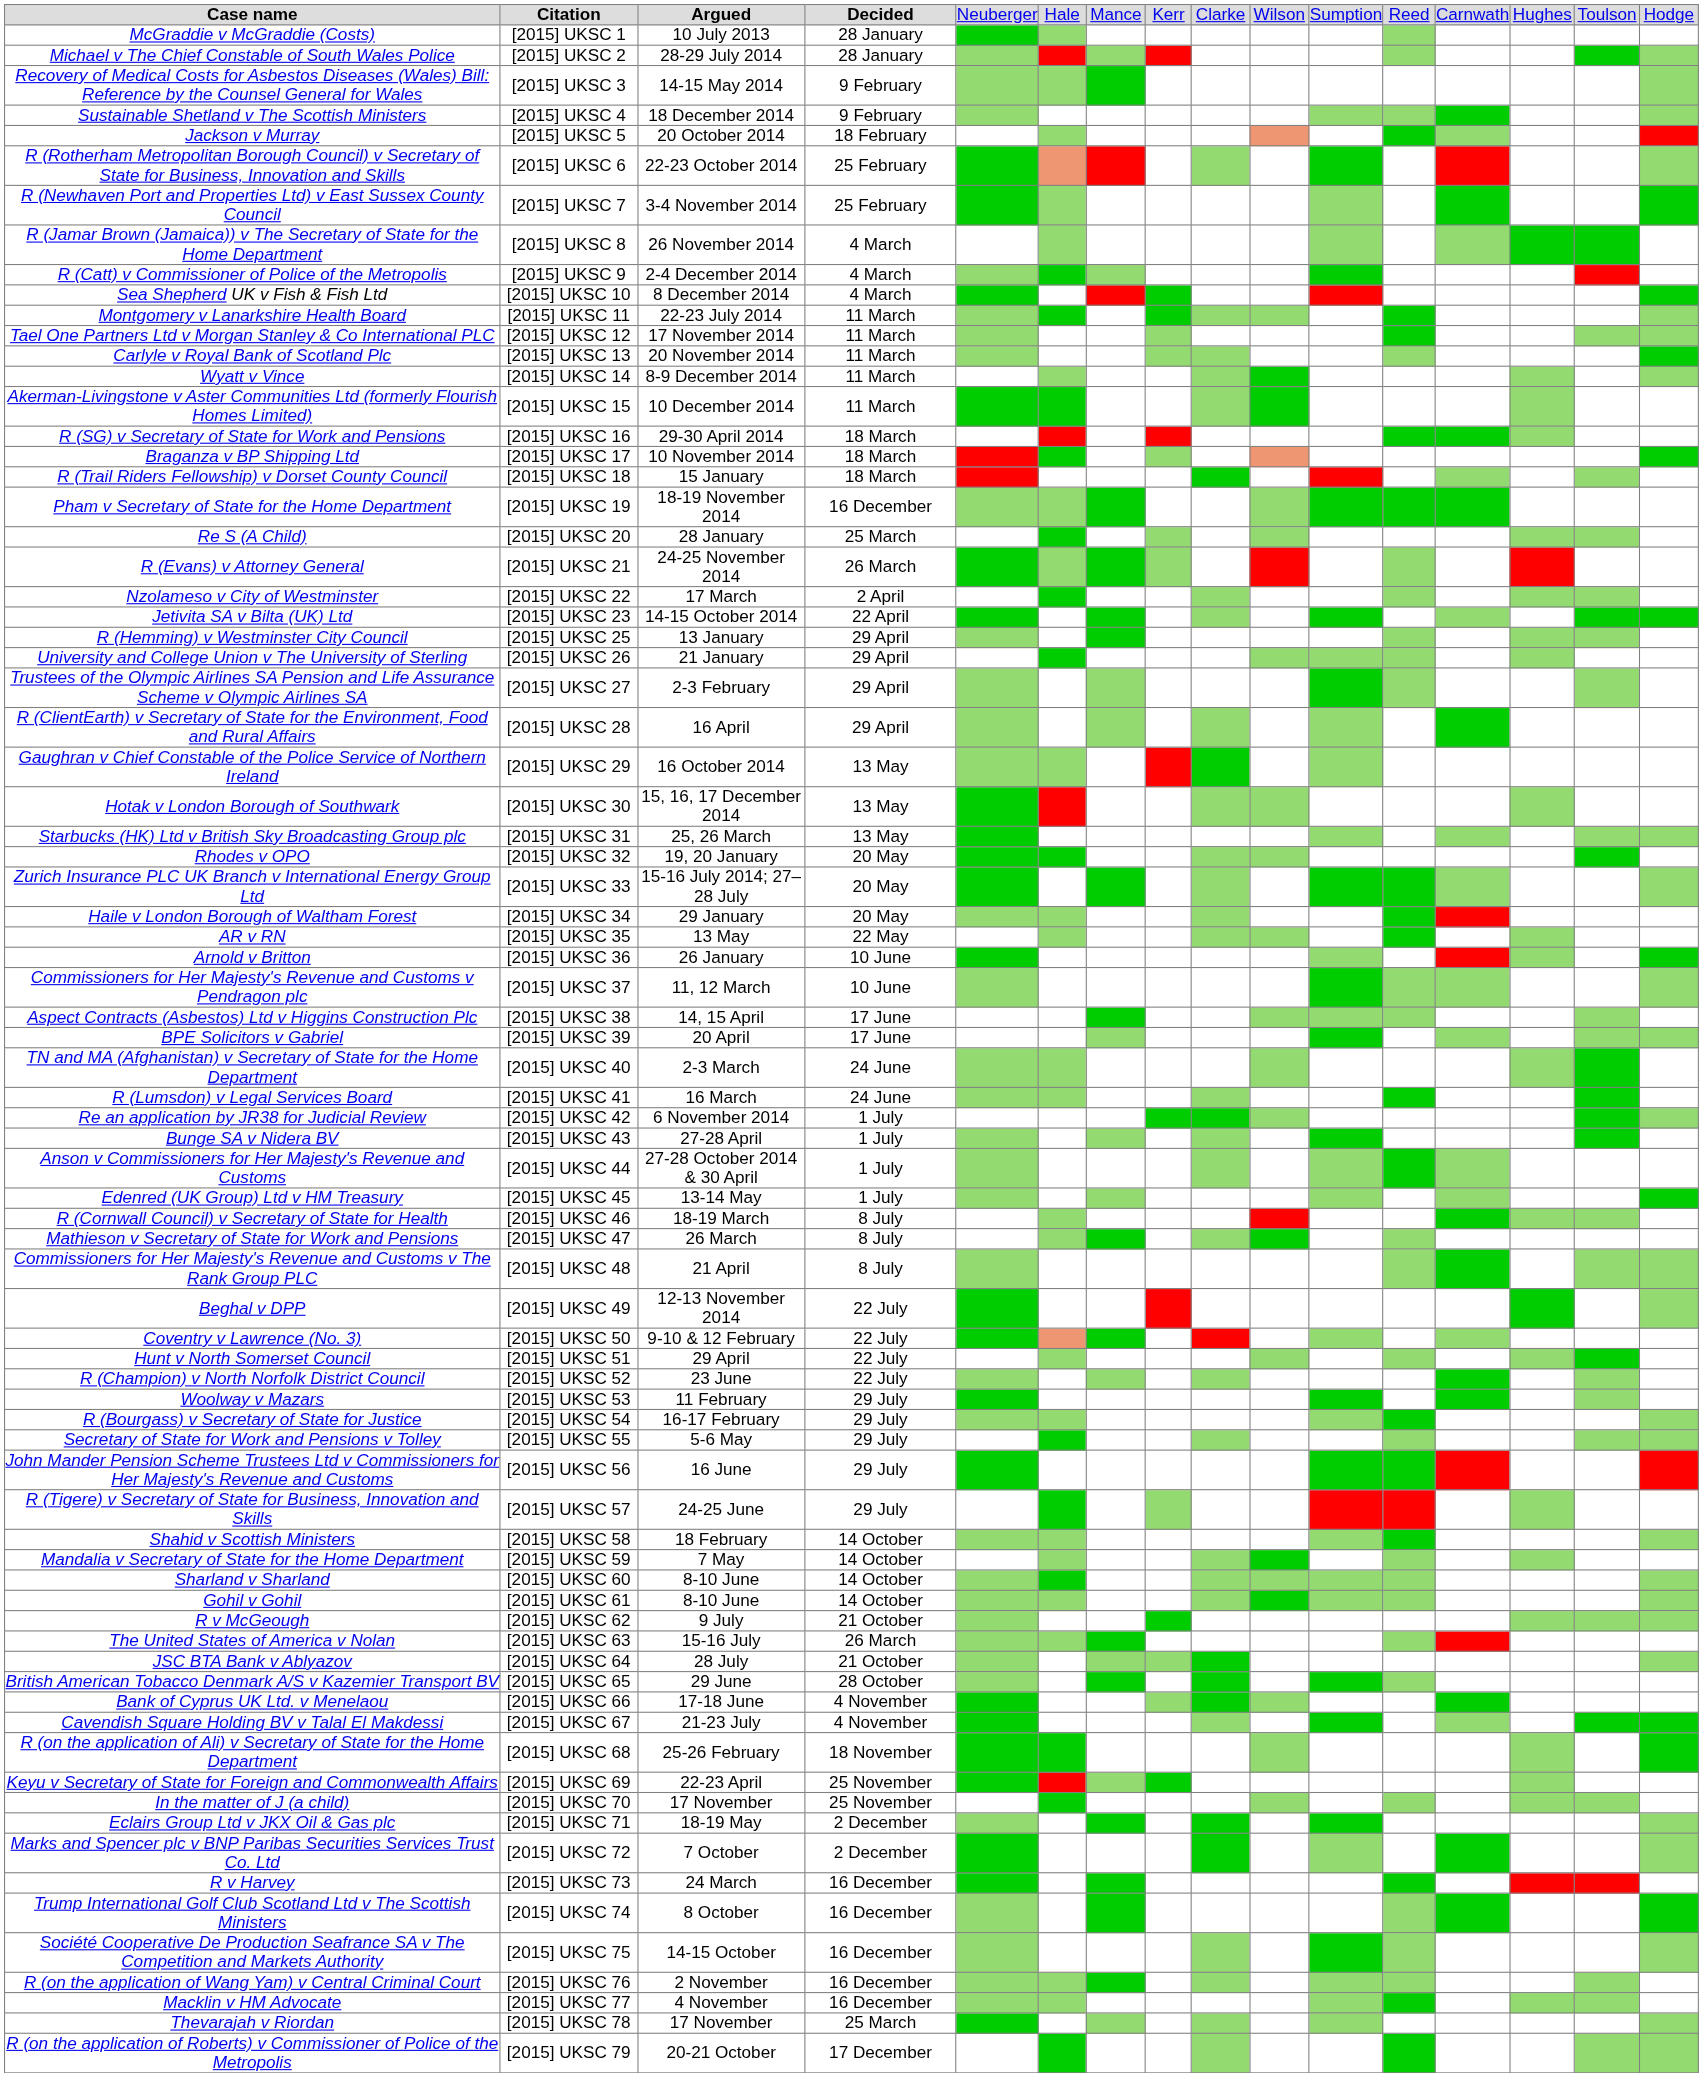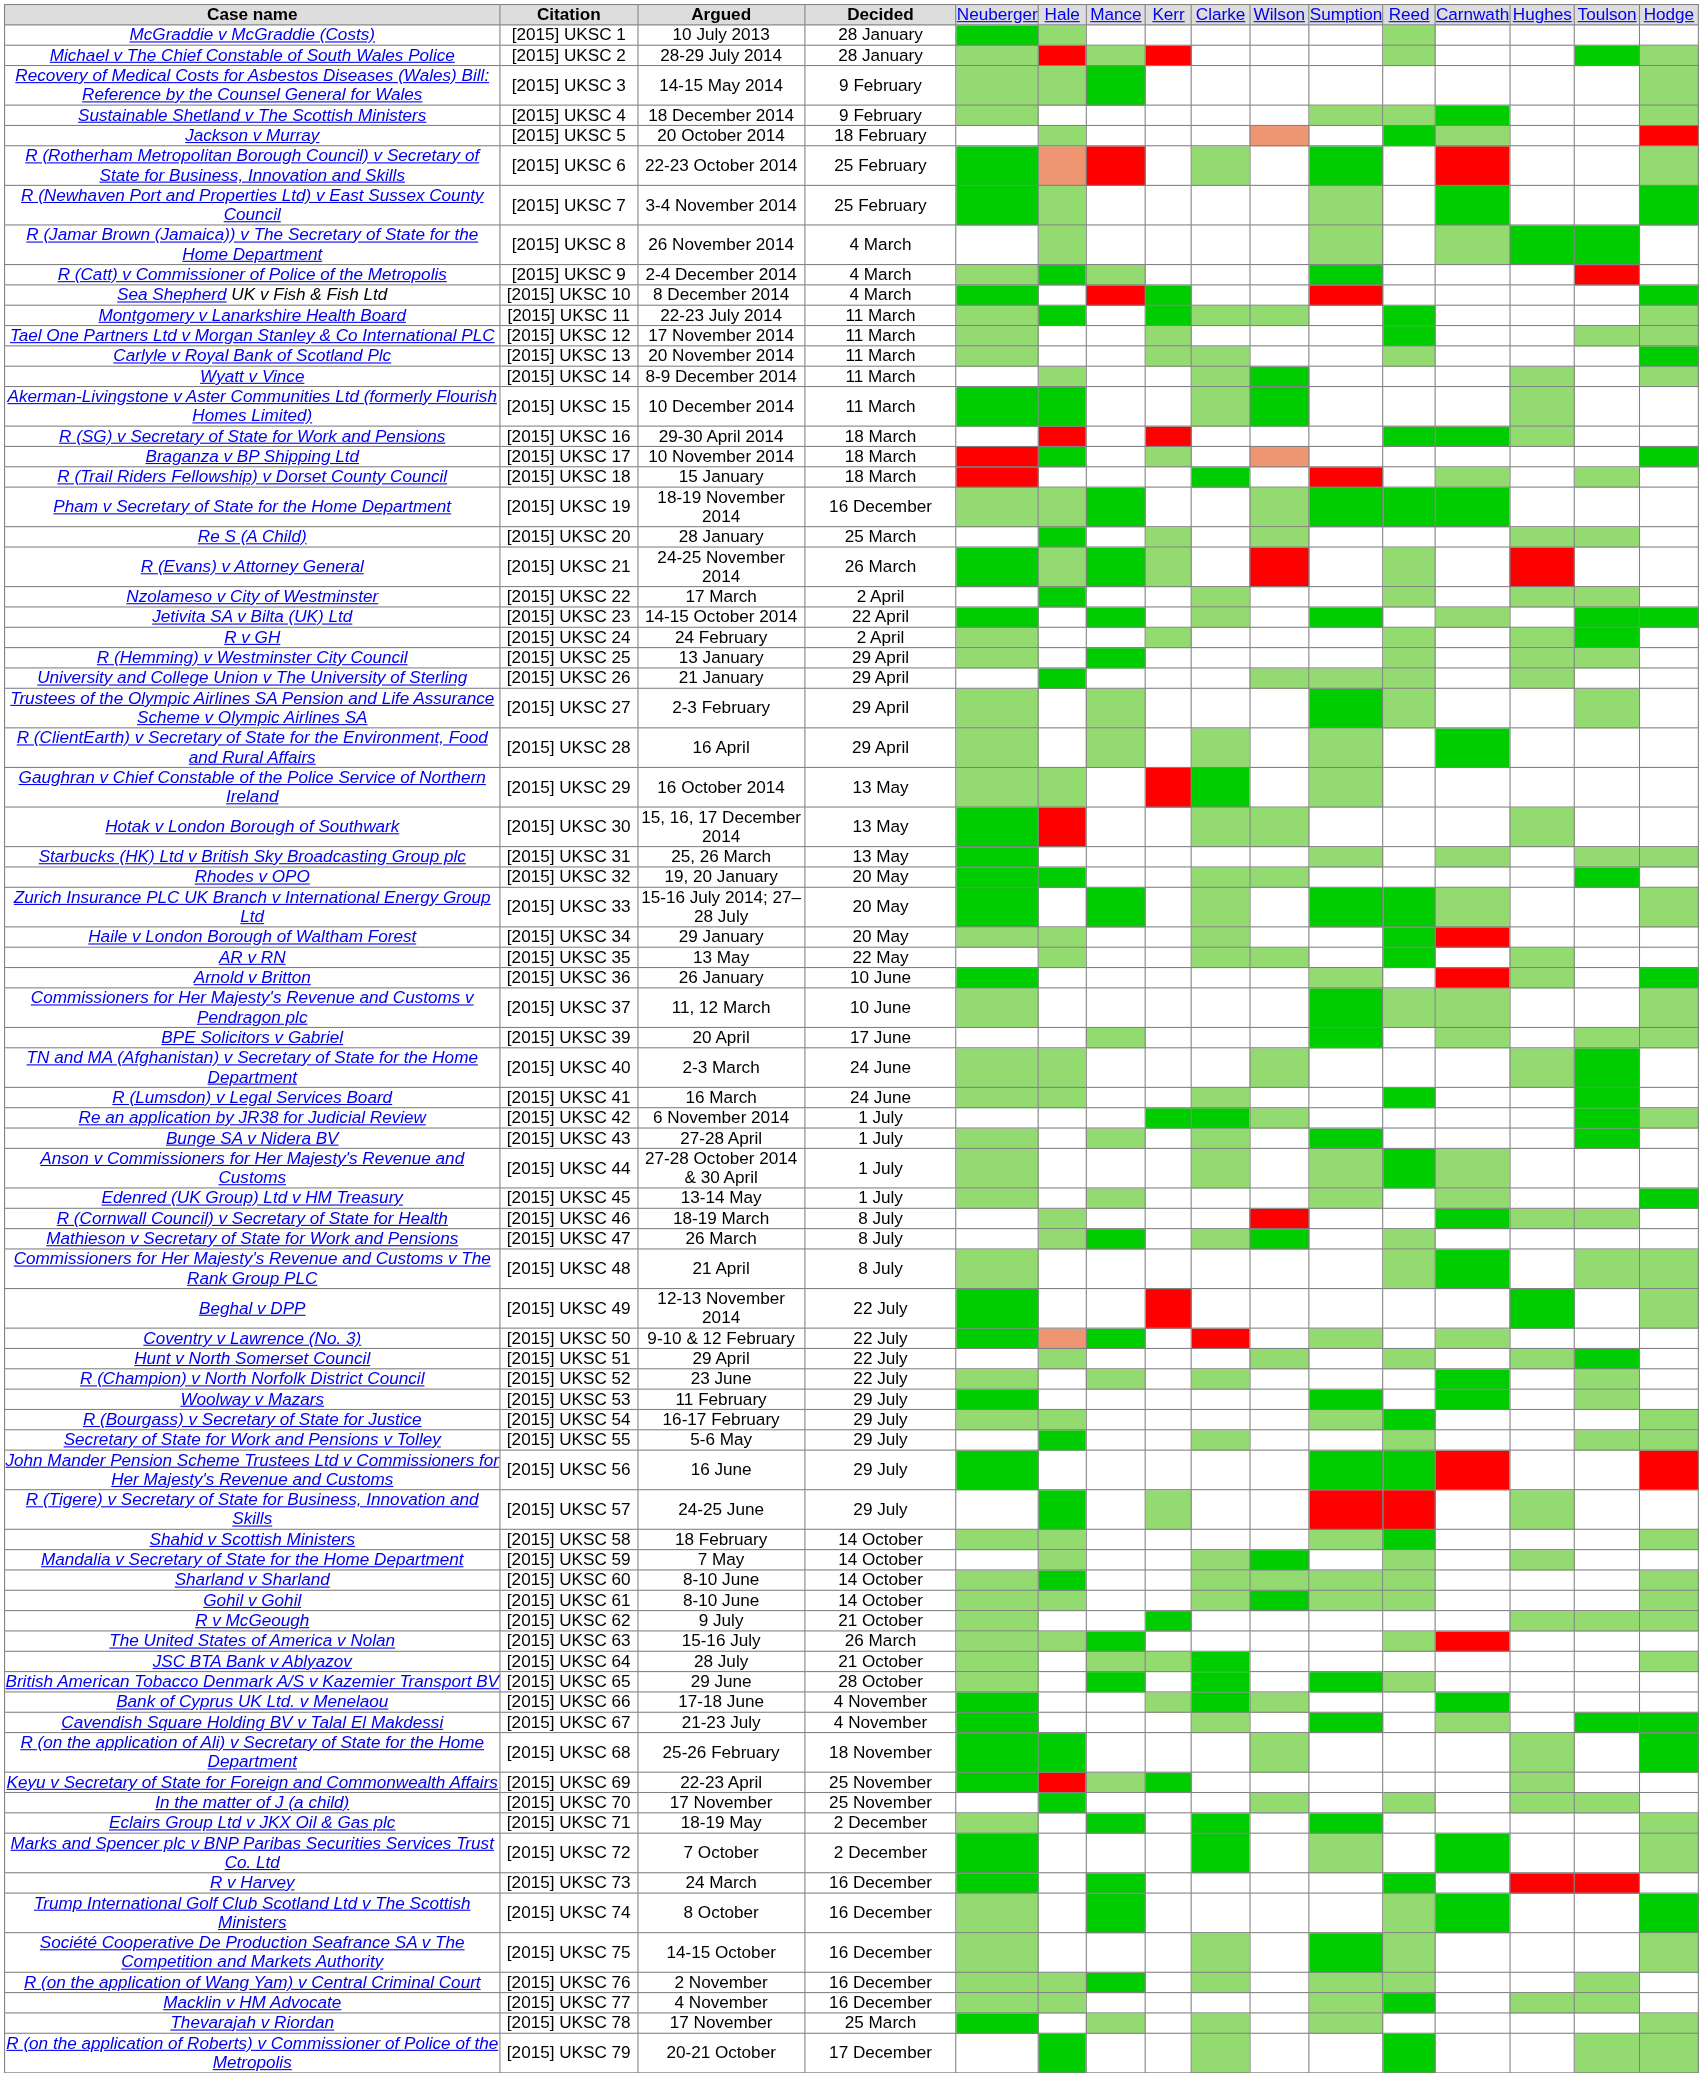+ row: R v GH | [2015] UKSC 24 | 24 February | 2 April
- row: Aspect Contracts (Asbestos) Ltd v Higgins Construction Plc | [2015] UKSC 38 | 14, 15 April | 17 June
